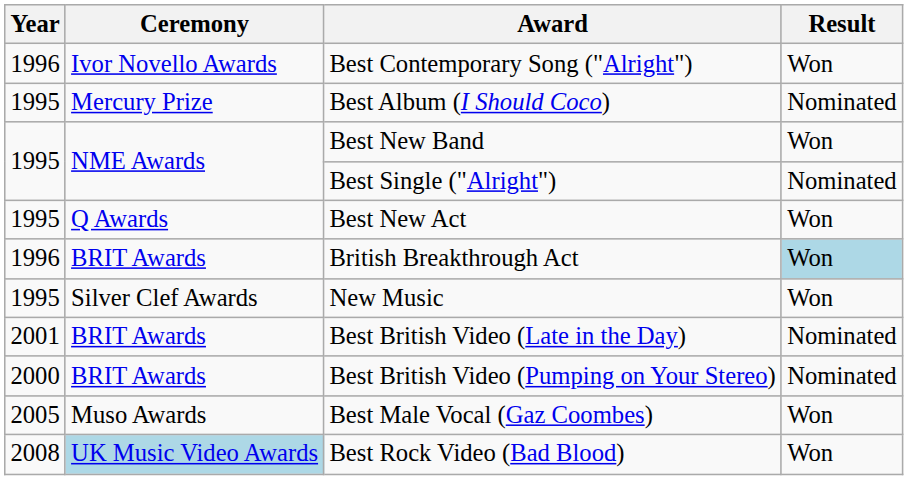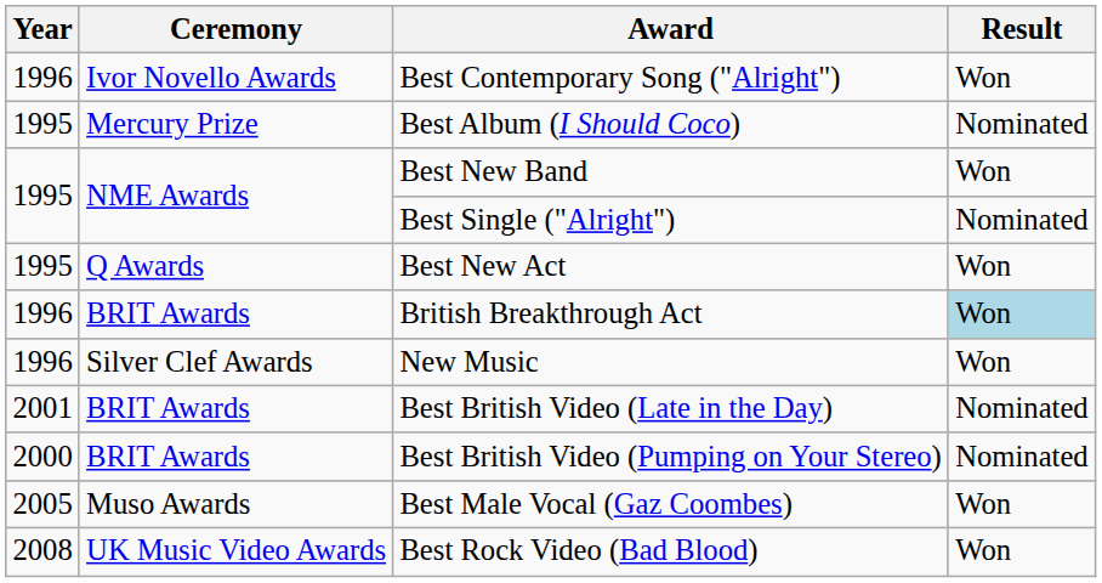New Music | Year: 1995 -> 1996
Best Rock Video (Bad Blood) | Ceremony: lightblue background -> no background
